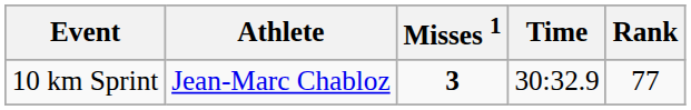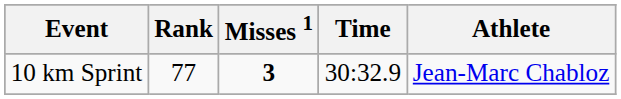columns swapped: Athlete <-> Rank
